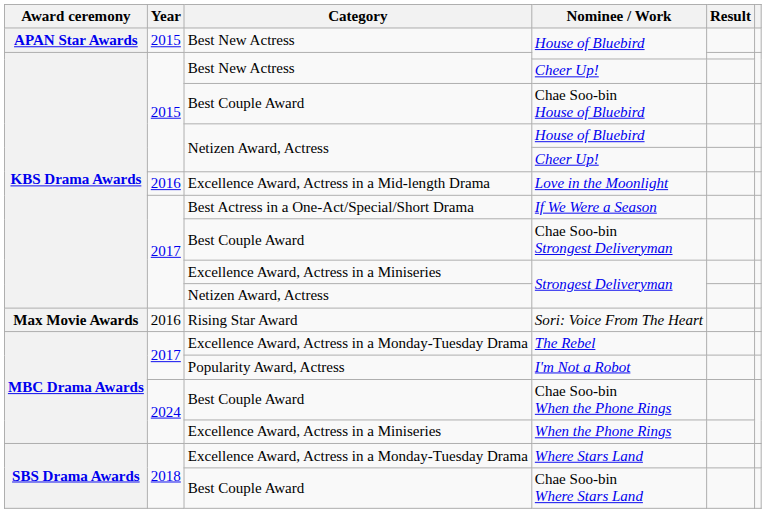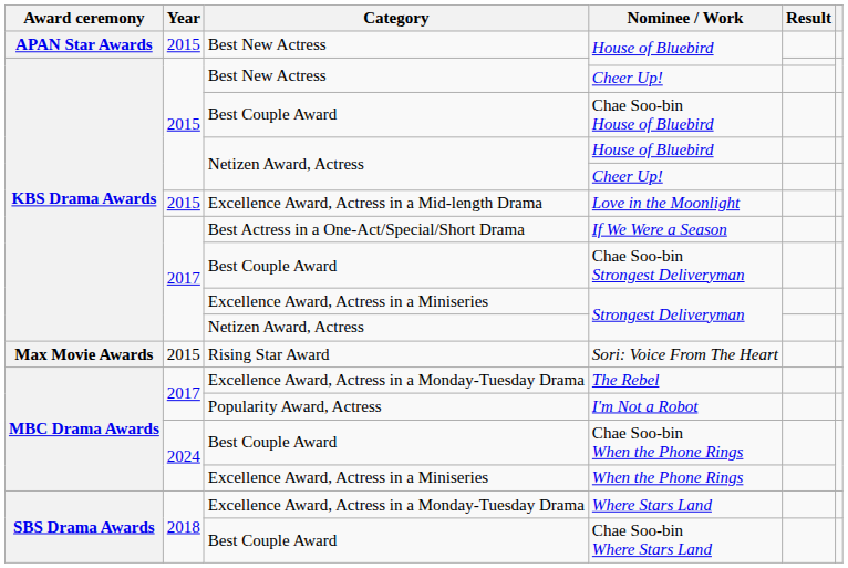Love in the Moonlight | Year: 2016 -> 2015
Sori: Voice From The Heart | Year: 2016 -> 2015
